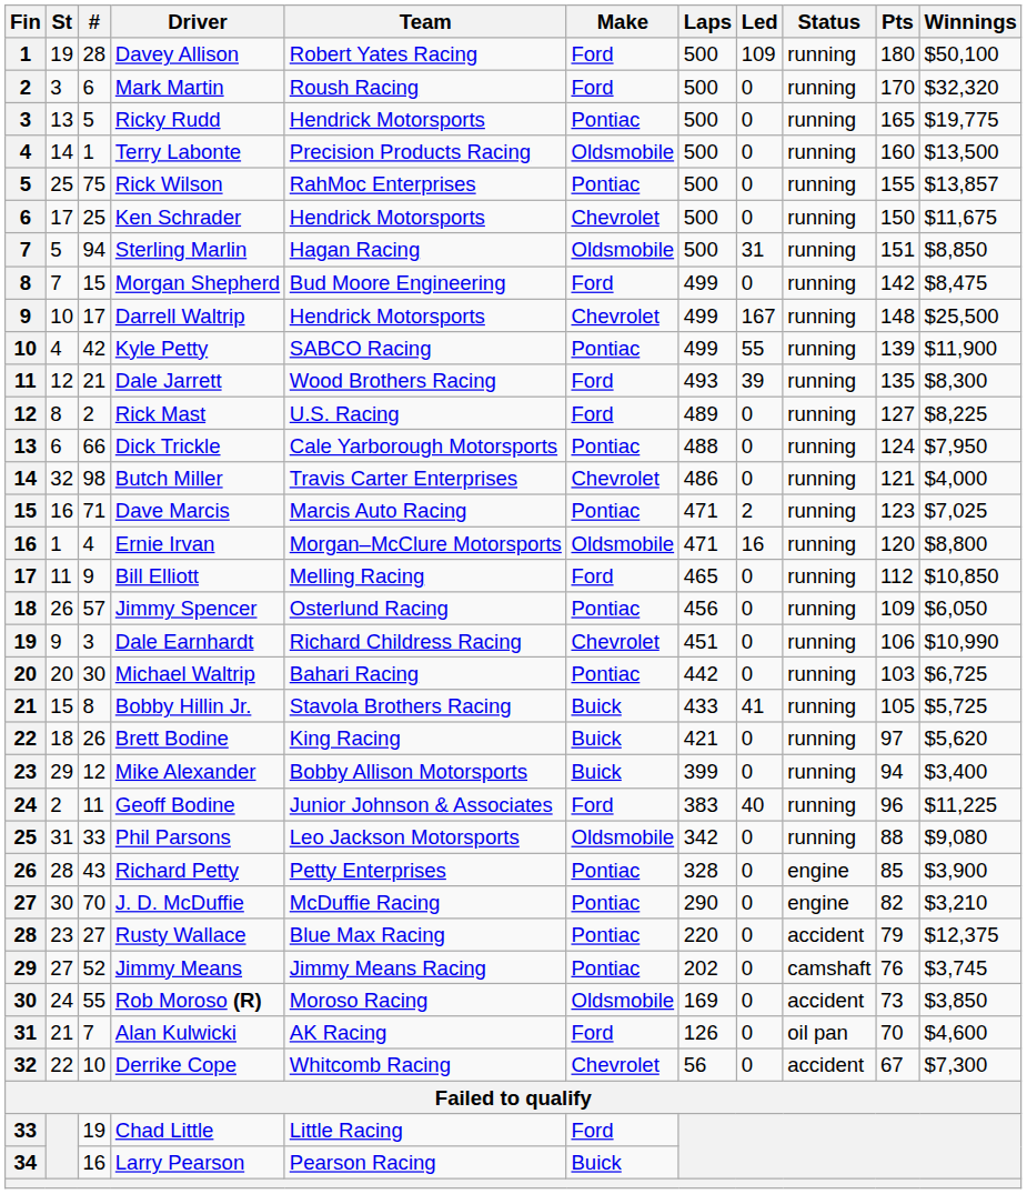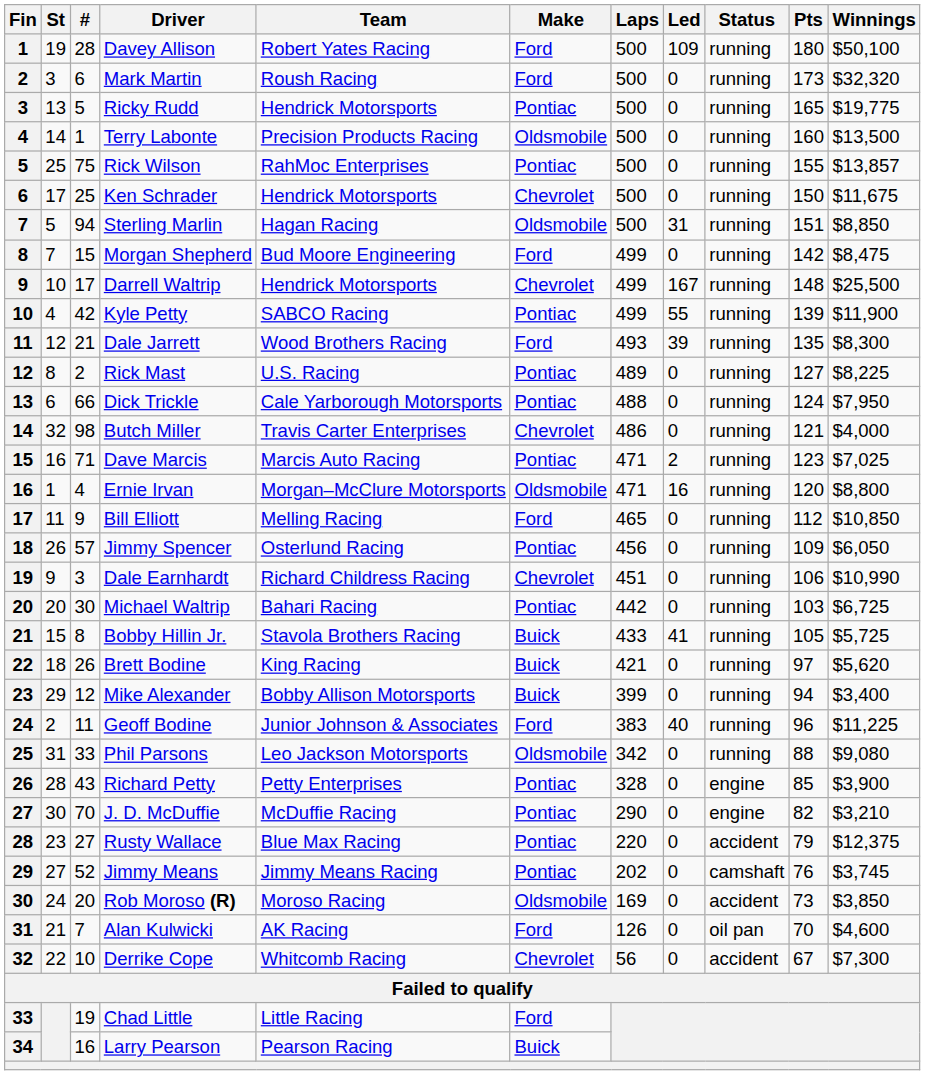Mark Martin | Pts: 170 -> 173
Rick Mast | Make: Ford -> Pontiac
Rob Moroso (R) | #: 55 -> 20
